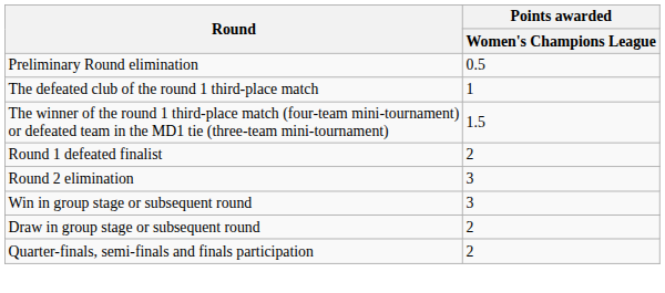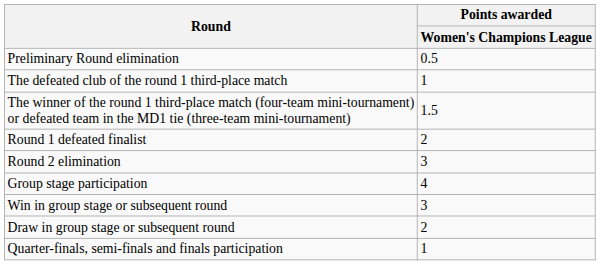+ row: Group stage participation | 4
Quarter-finals, semi-finals and finals participation | Points awarded / Women's Champions League: 2 -> 1
